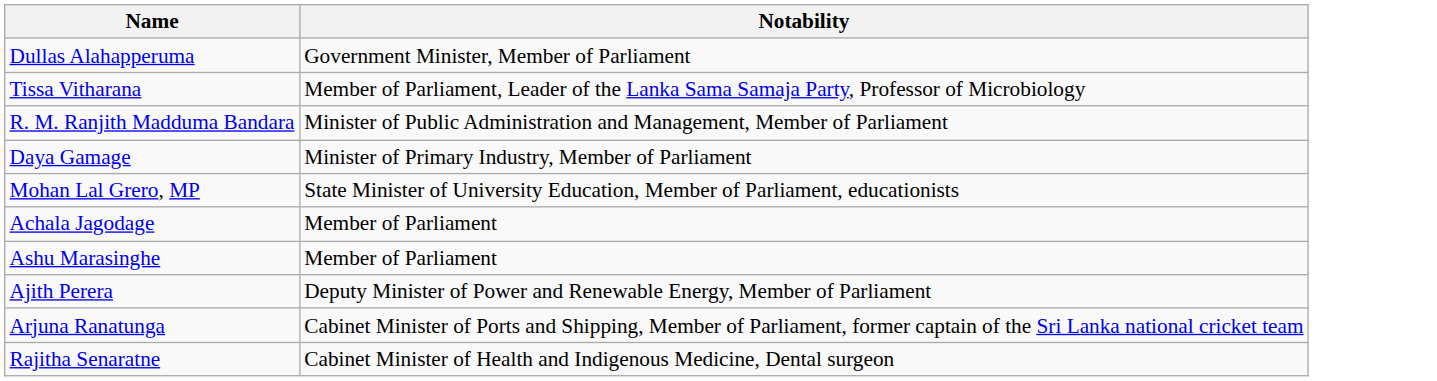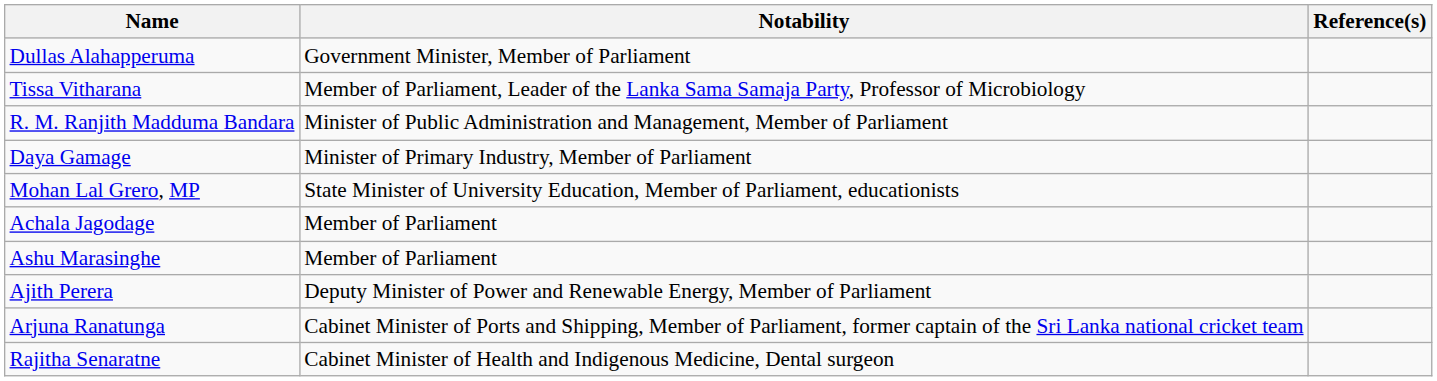+ column: Reference(s)
